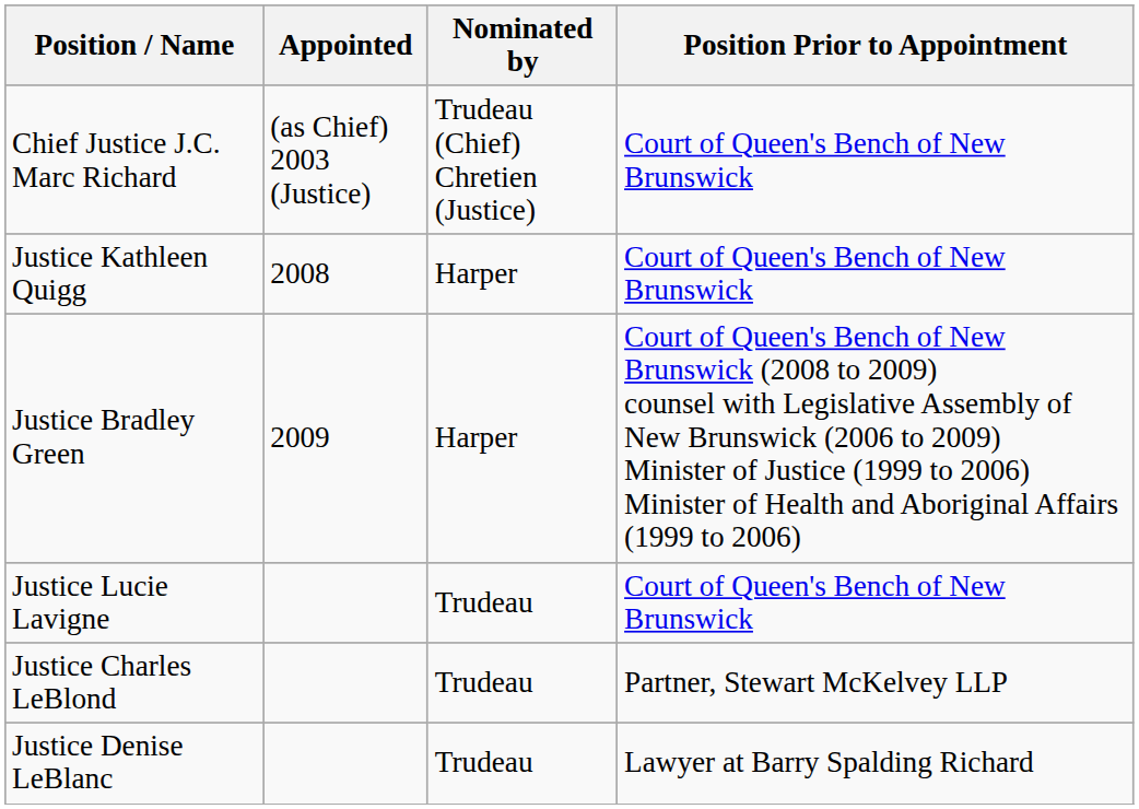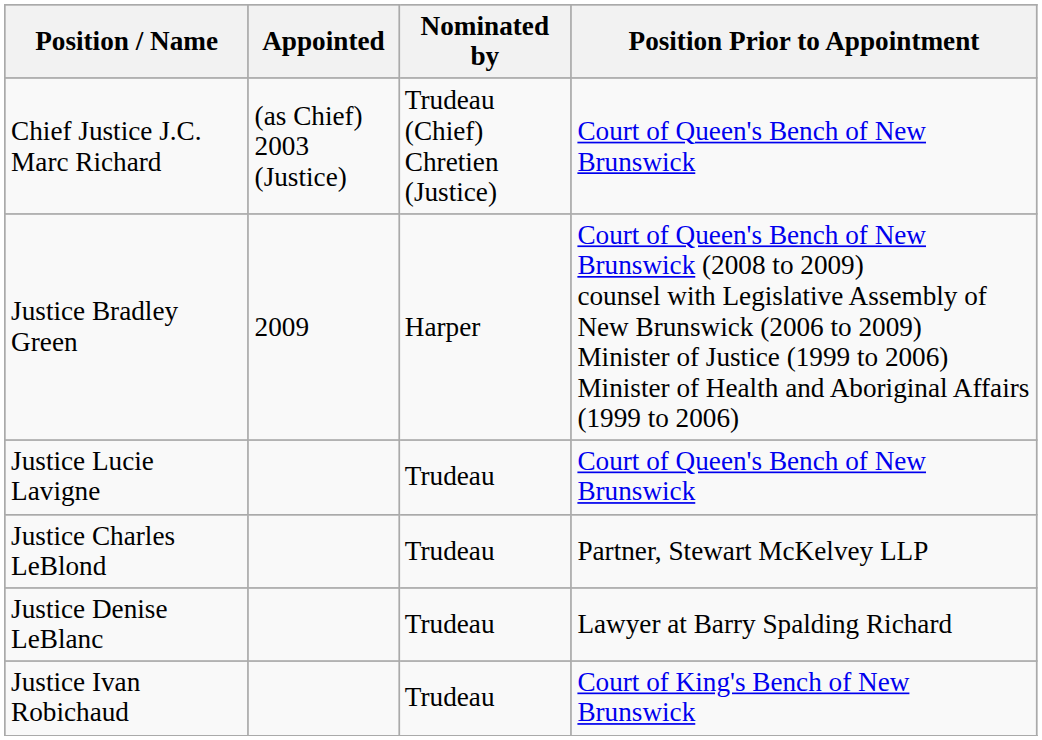- row: Justice Kathleen Quigg | 2008 | Harper | Court of Queen's Bench of New Brunswick
+ row: Justice Ivan Robichaud | Trudeau | Court of King's Bench of New Brunswick
